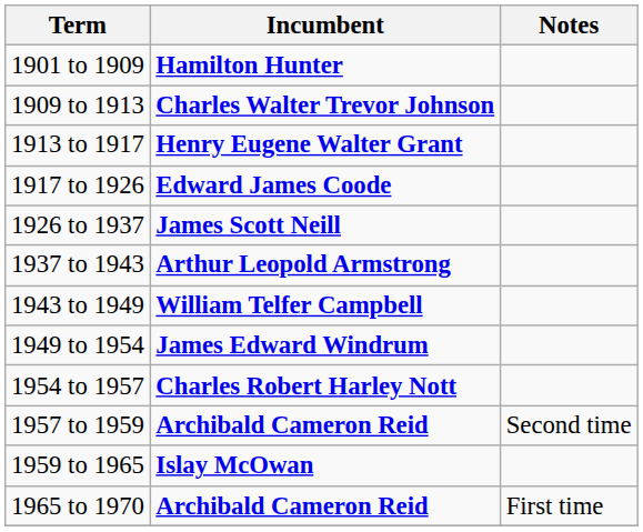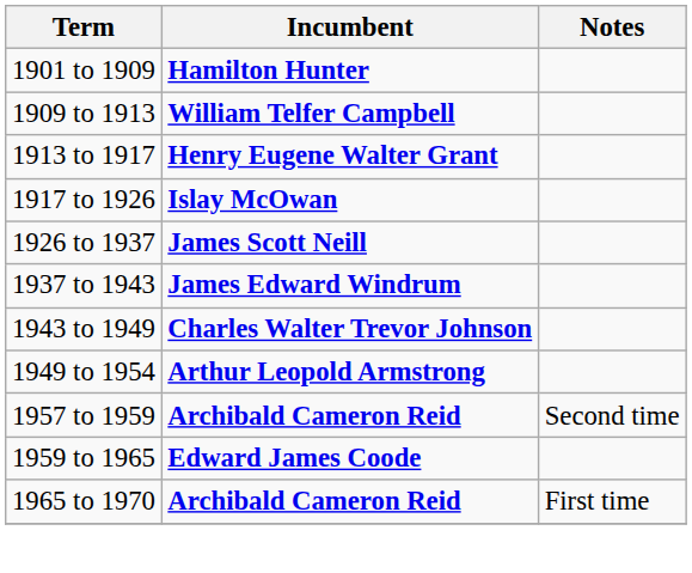1909 to 1913 | Incumbent: Charles Walter Trevor Johnson -> William Telfer Campbell
1917 to 1926 | Incumbent: Edward James Coode -> Islay McOwan
1937 to 1943 | Incumbent: Arthur Leopold Armstrong -> James Edward Windrum
1943 to 1949 | Incumbent: William Telfer Campbell -> Charles Walter Trevor Johnson
1949 to 1954 | Incumbent: James Edward Windrum -> Arthur Leopold Armstrong
- row: 1954 to 1957 | Charles Robert Harley Nott
1959 to 1965 | Incumbent: Islay McOwan -> Edward James Coode
